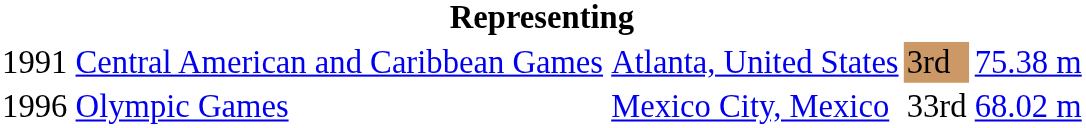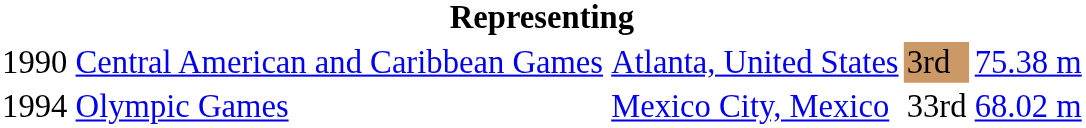Central American and Caribbean Games | column 1: 1991 -> 1990
Olympic Games | column 1: 1996 -> 1994
